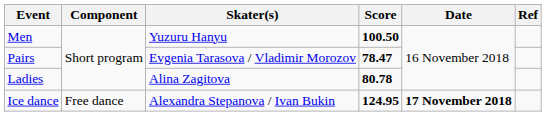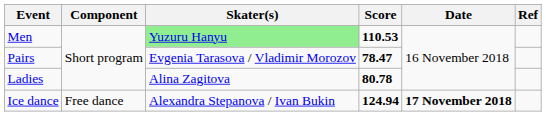Men | Skater(s): no background -> lightgreen background
Men | Score: 100.50 -> 110.53
Ice dance | Score: 124.95 -> 124.94
